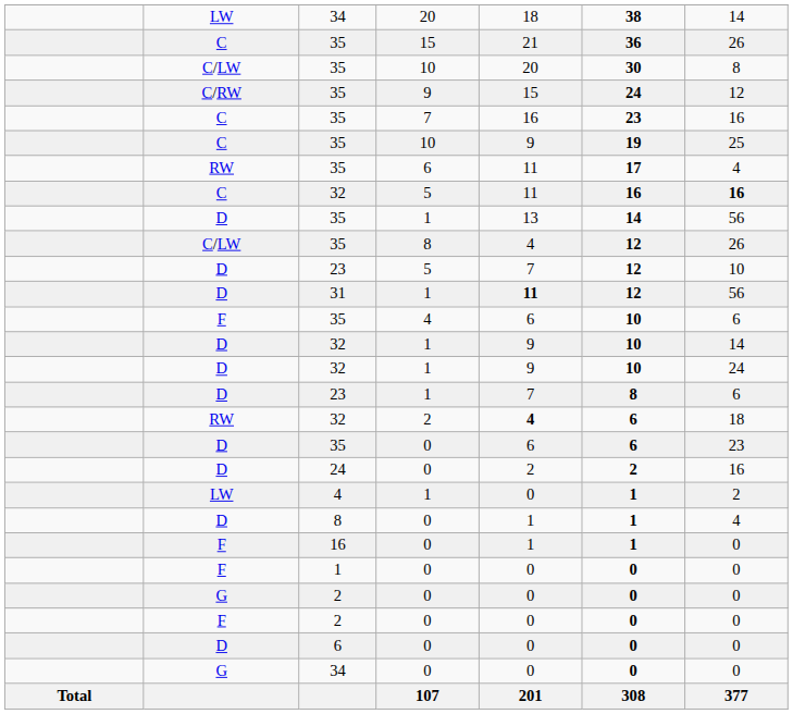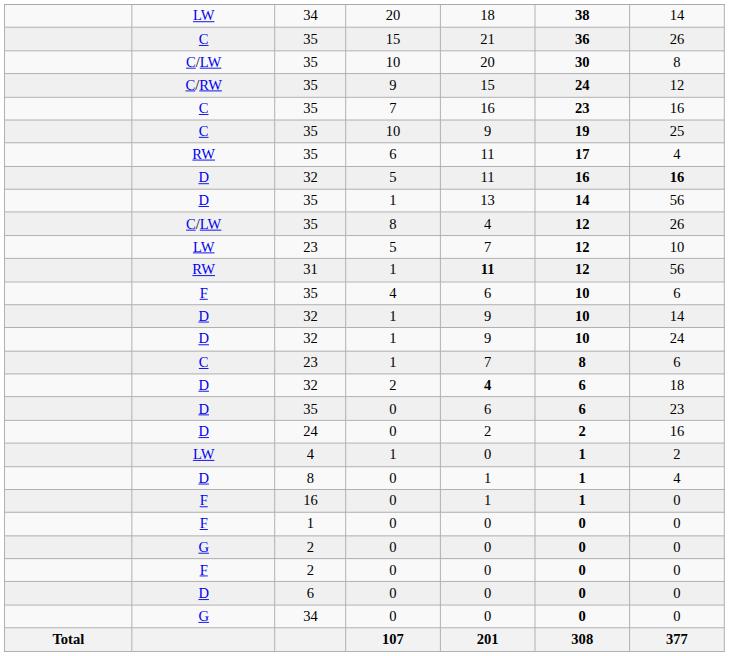32 / 5 | column 2: C -> D
23 / 5 | column 2: D -> LW
31 | column 2: D -> RW
23 / 1 | column 2: D -> C
32 / 2 | column 2: RW -> D
